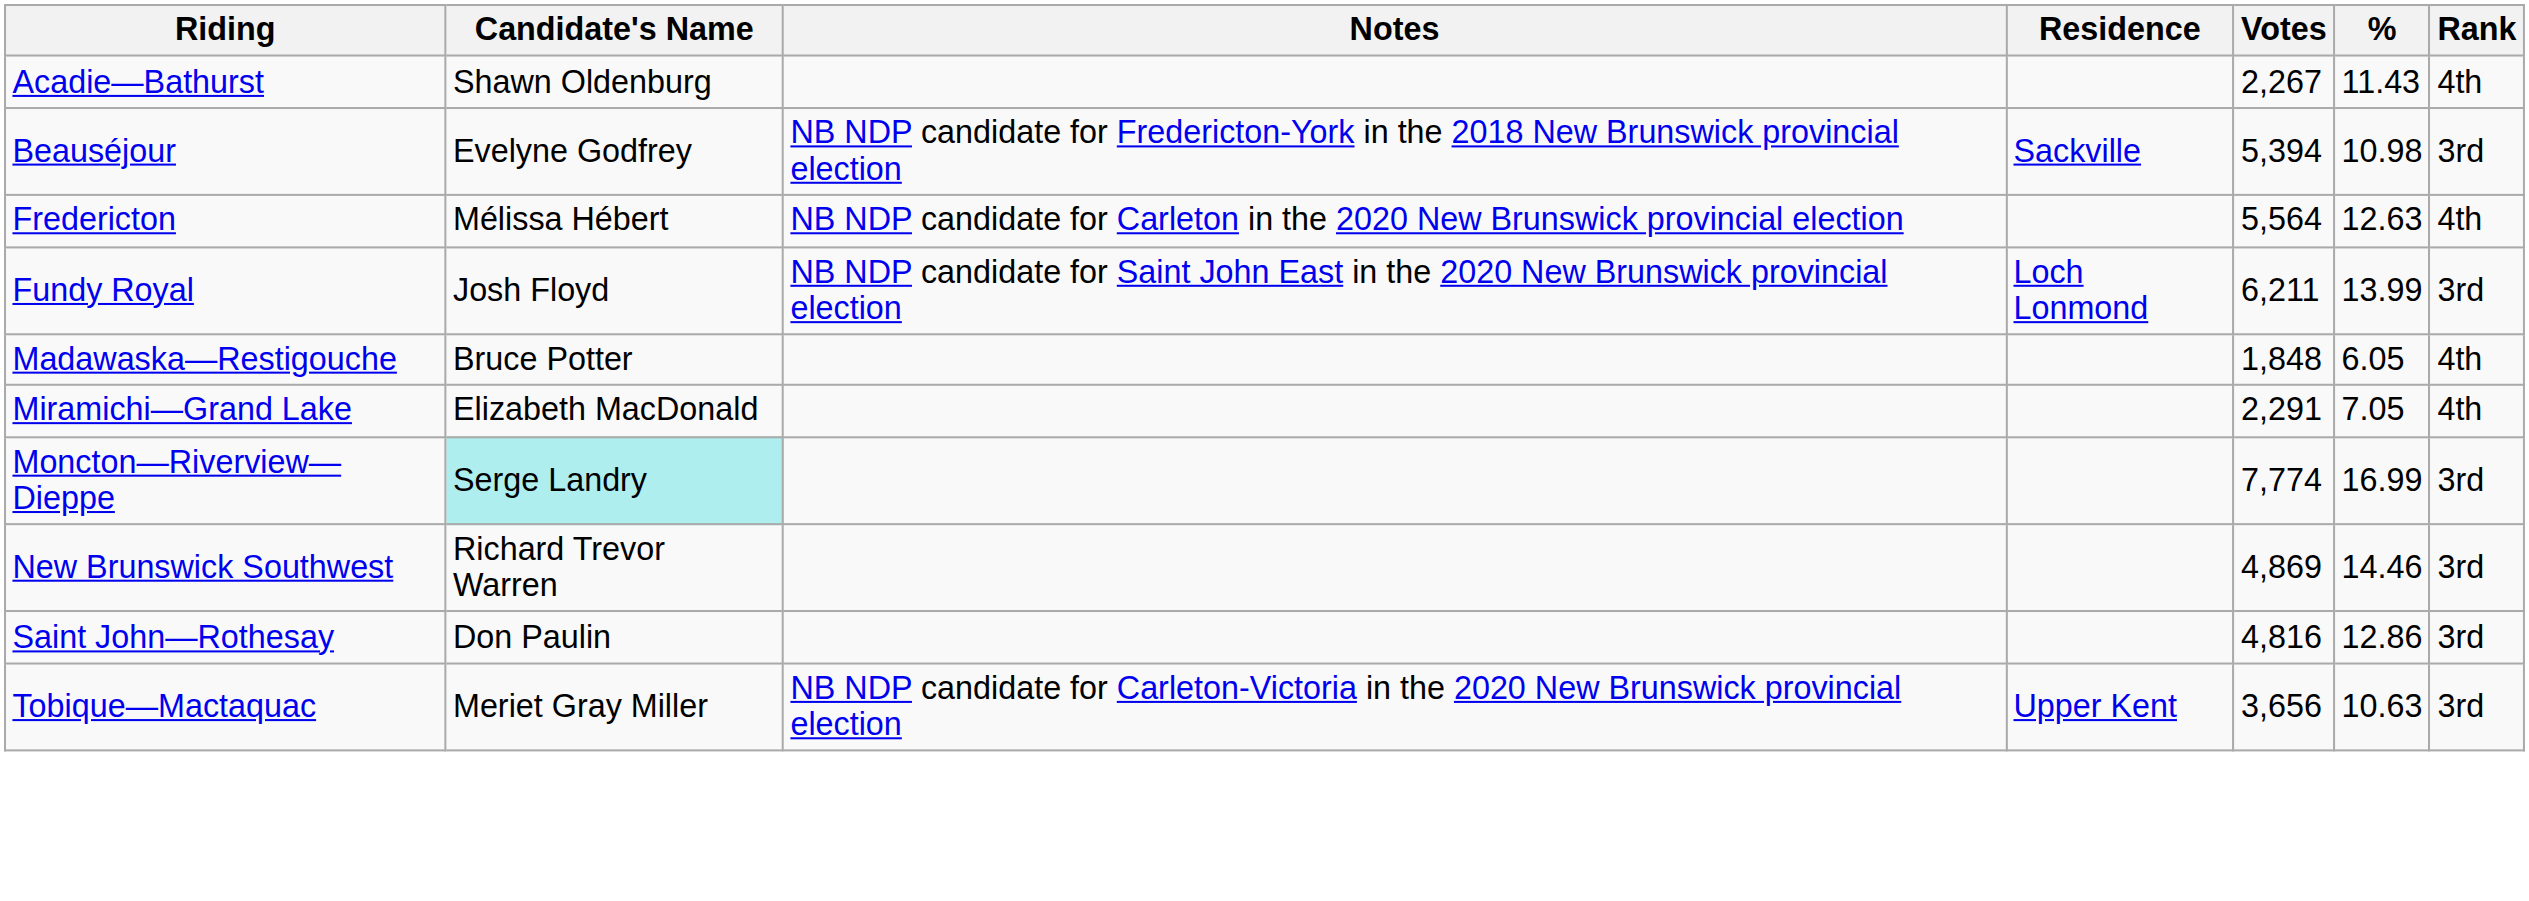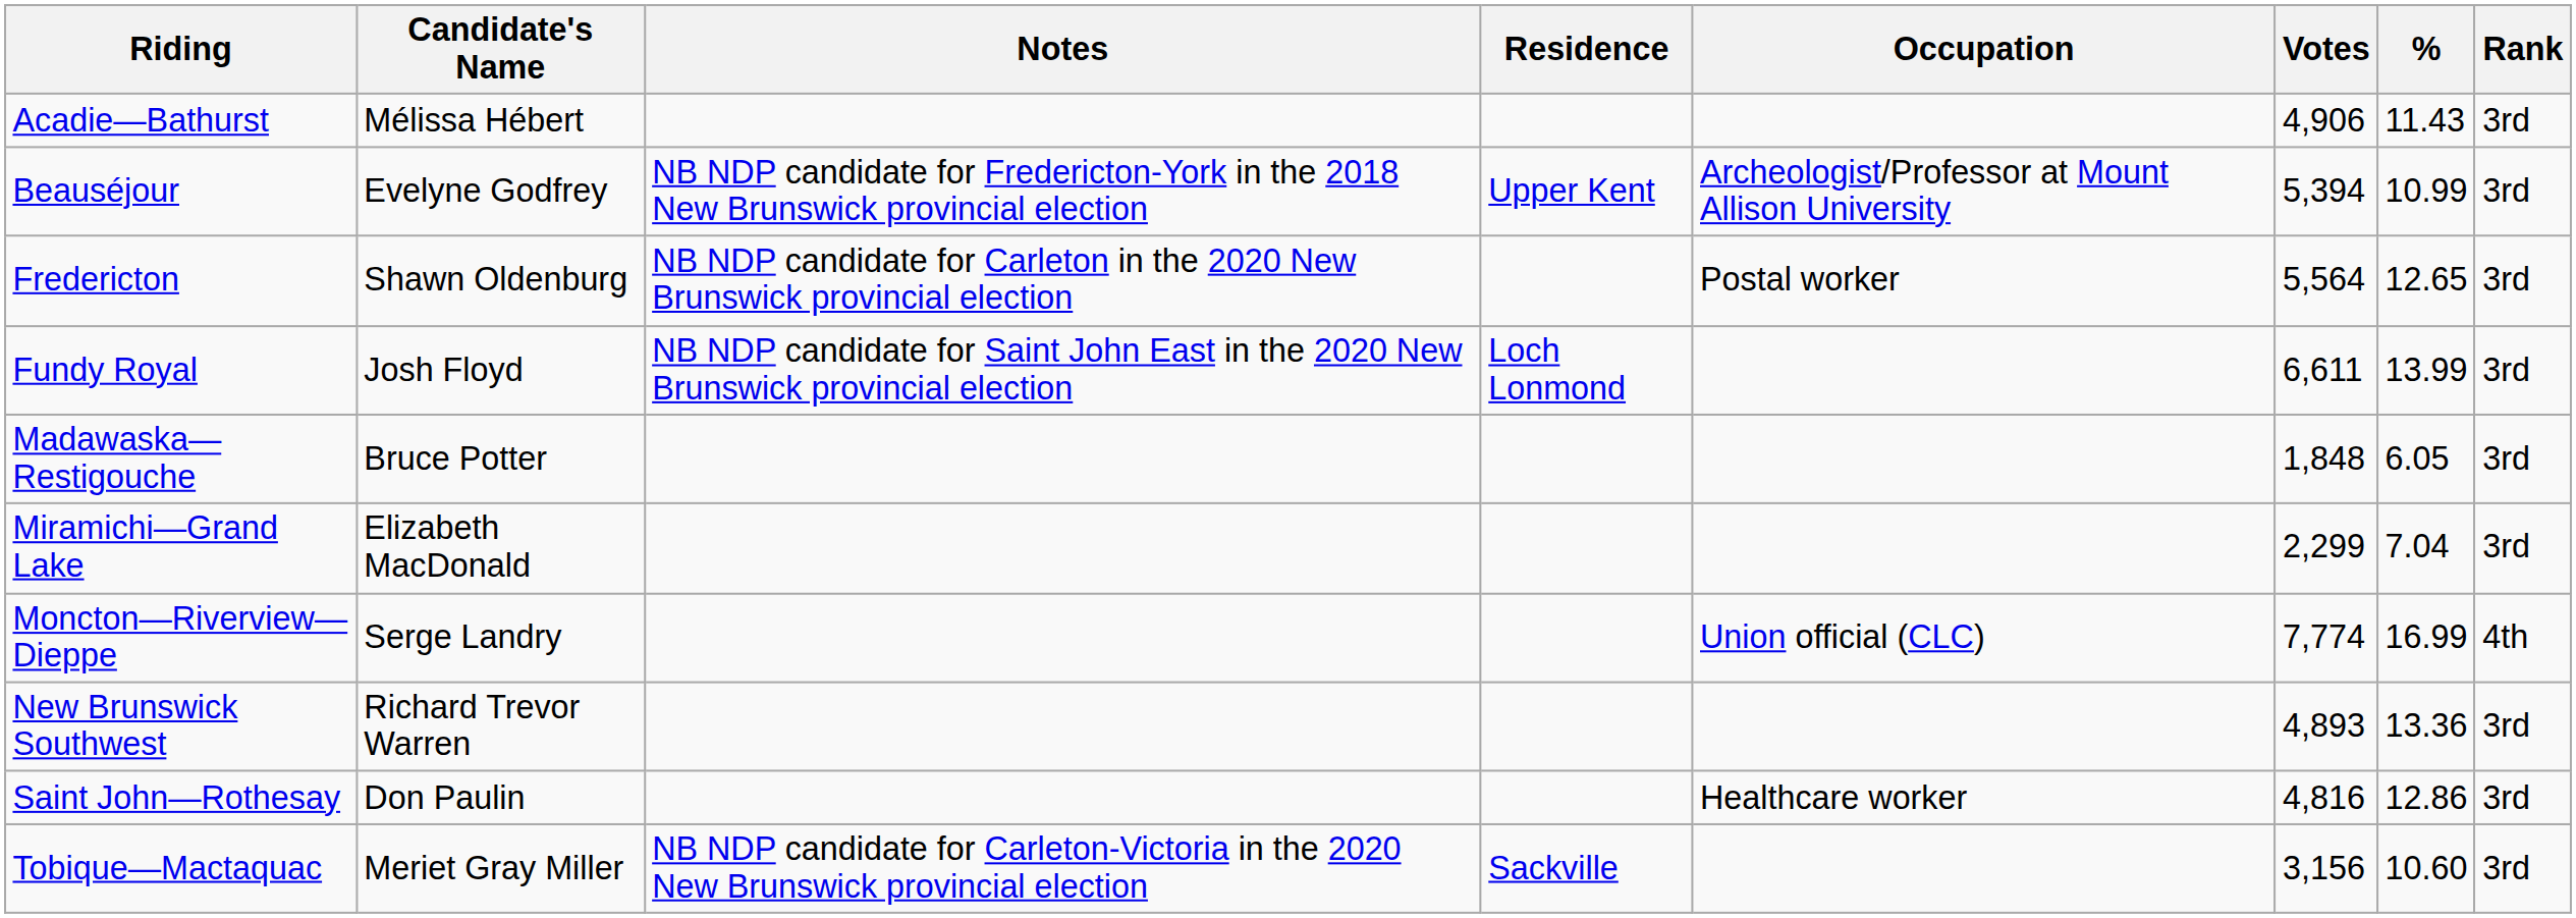+ column: Occupation | Archeologist/Professor at Mount Allison University | Postal worker | Union official (CLC) | Healthcare worker
Acadie—Bathurst | Candidate's Name: Shawn Oldenburg -> Mélissa Hébert
Acadie—Bathurst | Votes: 2,267 -> 4,906
Acadie—Bathurst | Rank: 4th -> 3rd
Beauséjour | Residence: Sackville -> Upper Kent
Beauséjour | %: 10.98 -> 10.99
Fredericton | Candidate's Name: Mélissa Hébert -> Shawn Oldenburg
Fredericton | %: 12.63 -> 12.65
Fredericton | Rank: 4th -> 3rd
Fundy Royal | Votes: 6,211 -> 6,611
Madawaska—Restigouche | Rank: 4th -> 3rd
Miramichi—Grand Lake | Votes: 2,291 -> 2,299
Miramichi—Grand Lake | %: 7.05 -> 7.04
Miramichi—Grand Lake | Rank: 4th -> 3rd
Moncton—Riverview—Dieppe | Candidate's Name: paleturquoise background -> no background
Moncton—Riverview—Dieppe | Rank: 3rd -> 4th
New Brunswick Southwest | Votes: 4,869 -> 4,893
New Brunswick Southwest | %: 14.46 -> 13.36
Tobique—Mactaquac | Residence: Upper Kent -> Sackville
Tobique—Mactaquac | Votes: 3,656 -> 3,156
Tobique—Mactaquac | %: 10.63 -> 10.60
